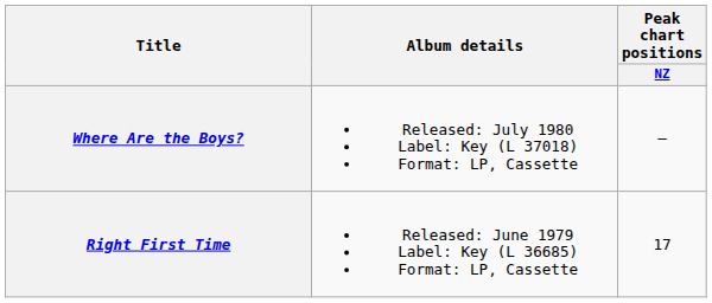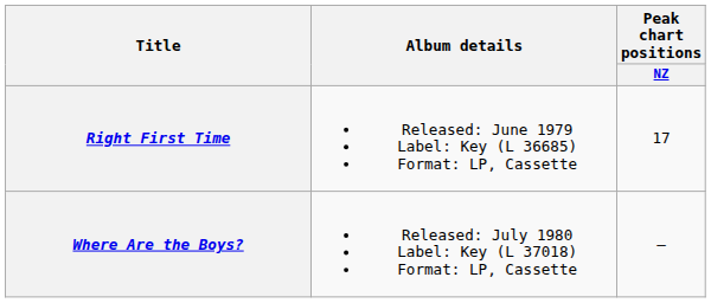rows swapped: Right First Time <-> Where Are the Boys?
